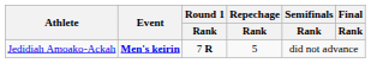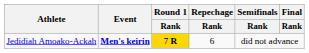Jedidiah Amoako-Ackah | Round 1 / Rank: no background -> gold background
Jedidiah Amoako-Ackah | Repechage / Rank: 5 -> 6
